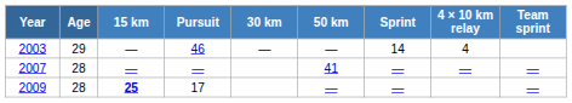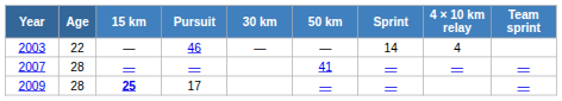2003 | Age: 29 -> 22
